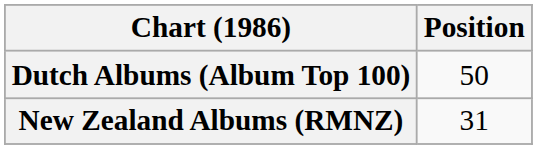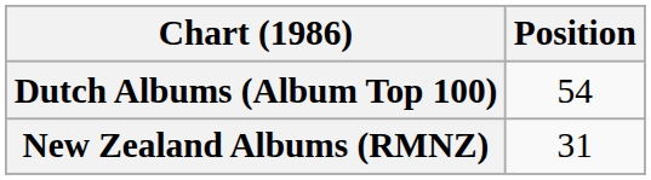Dutch Albums (Album Top 100) | Position: 50 -> 54
